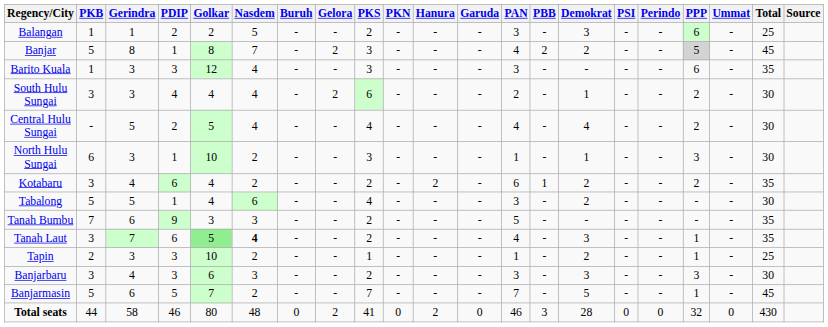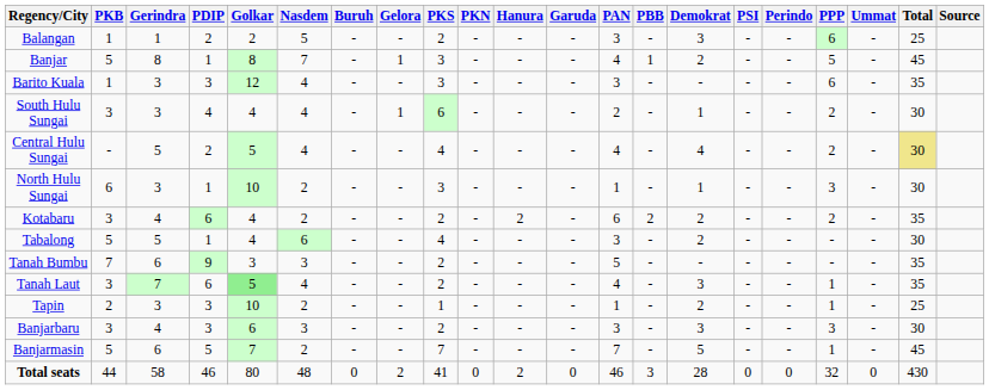Banjar | Gelora: 2 -> 1
Banjar | PBB: 2 -> 1
Banjar | PPP: lightgrey background -> no background
South Hulu Sungai | Gelora: 2 -> 1
Central Hulu Sungai | Total: no background -> khaki background
Kotabaru | PBB: 1 -> 2
Tanah Laut | Nasdem: bold -> normal
